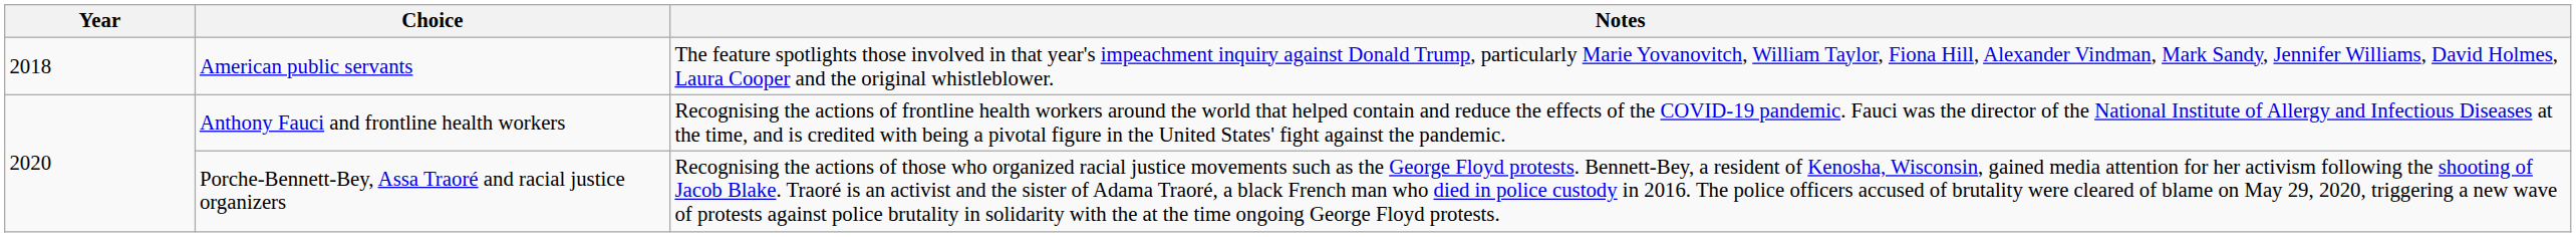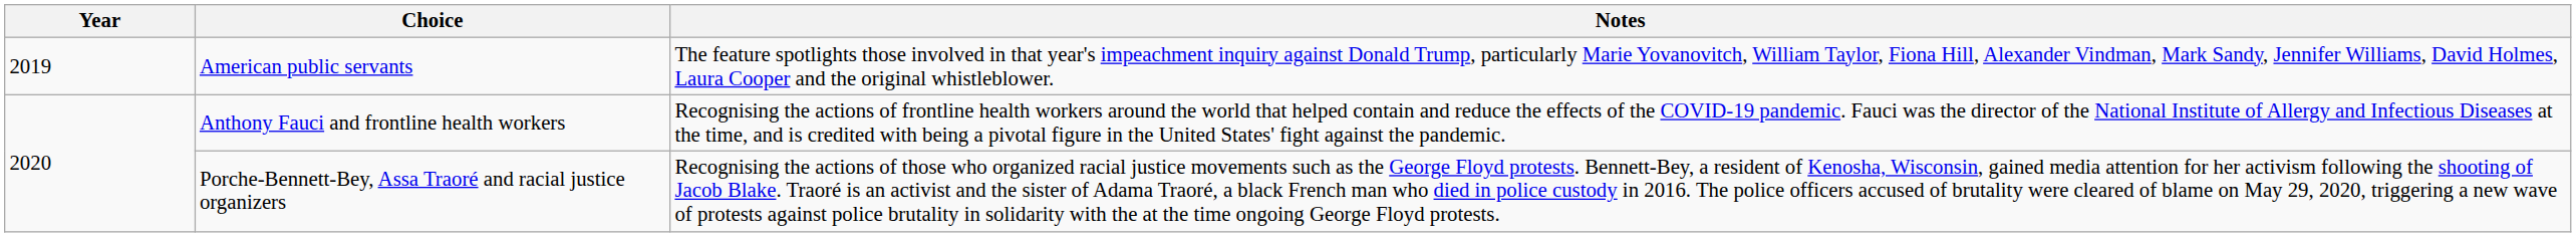American public servants | Year: 2018 -> 2019
